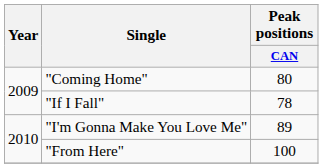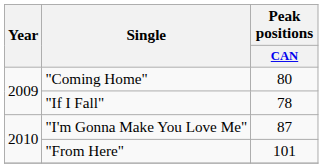"I'm Gonna Make You Love Me" | Peak positions / CAN: 89 -> 87
"From Here" | Peak positions / CAN: 100 -> 101
